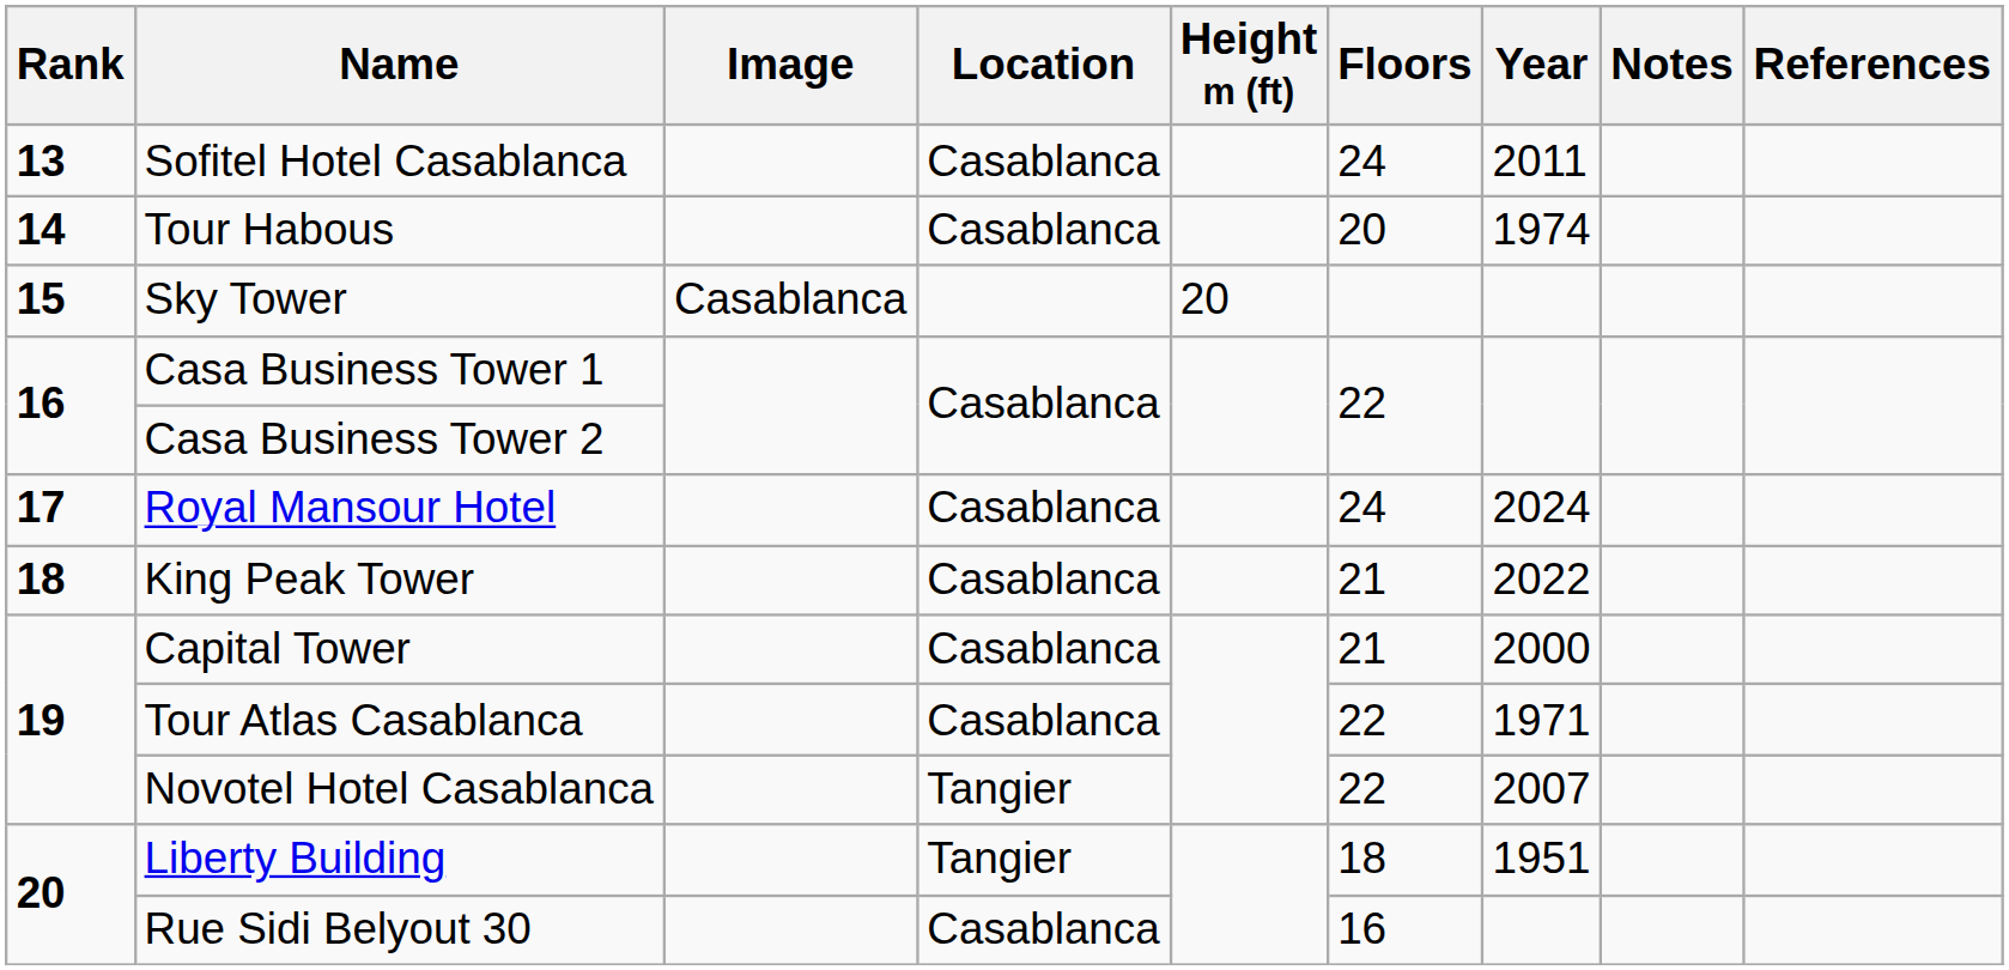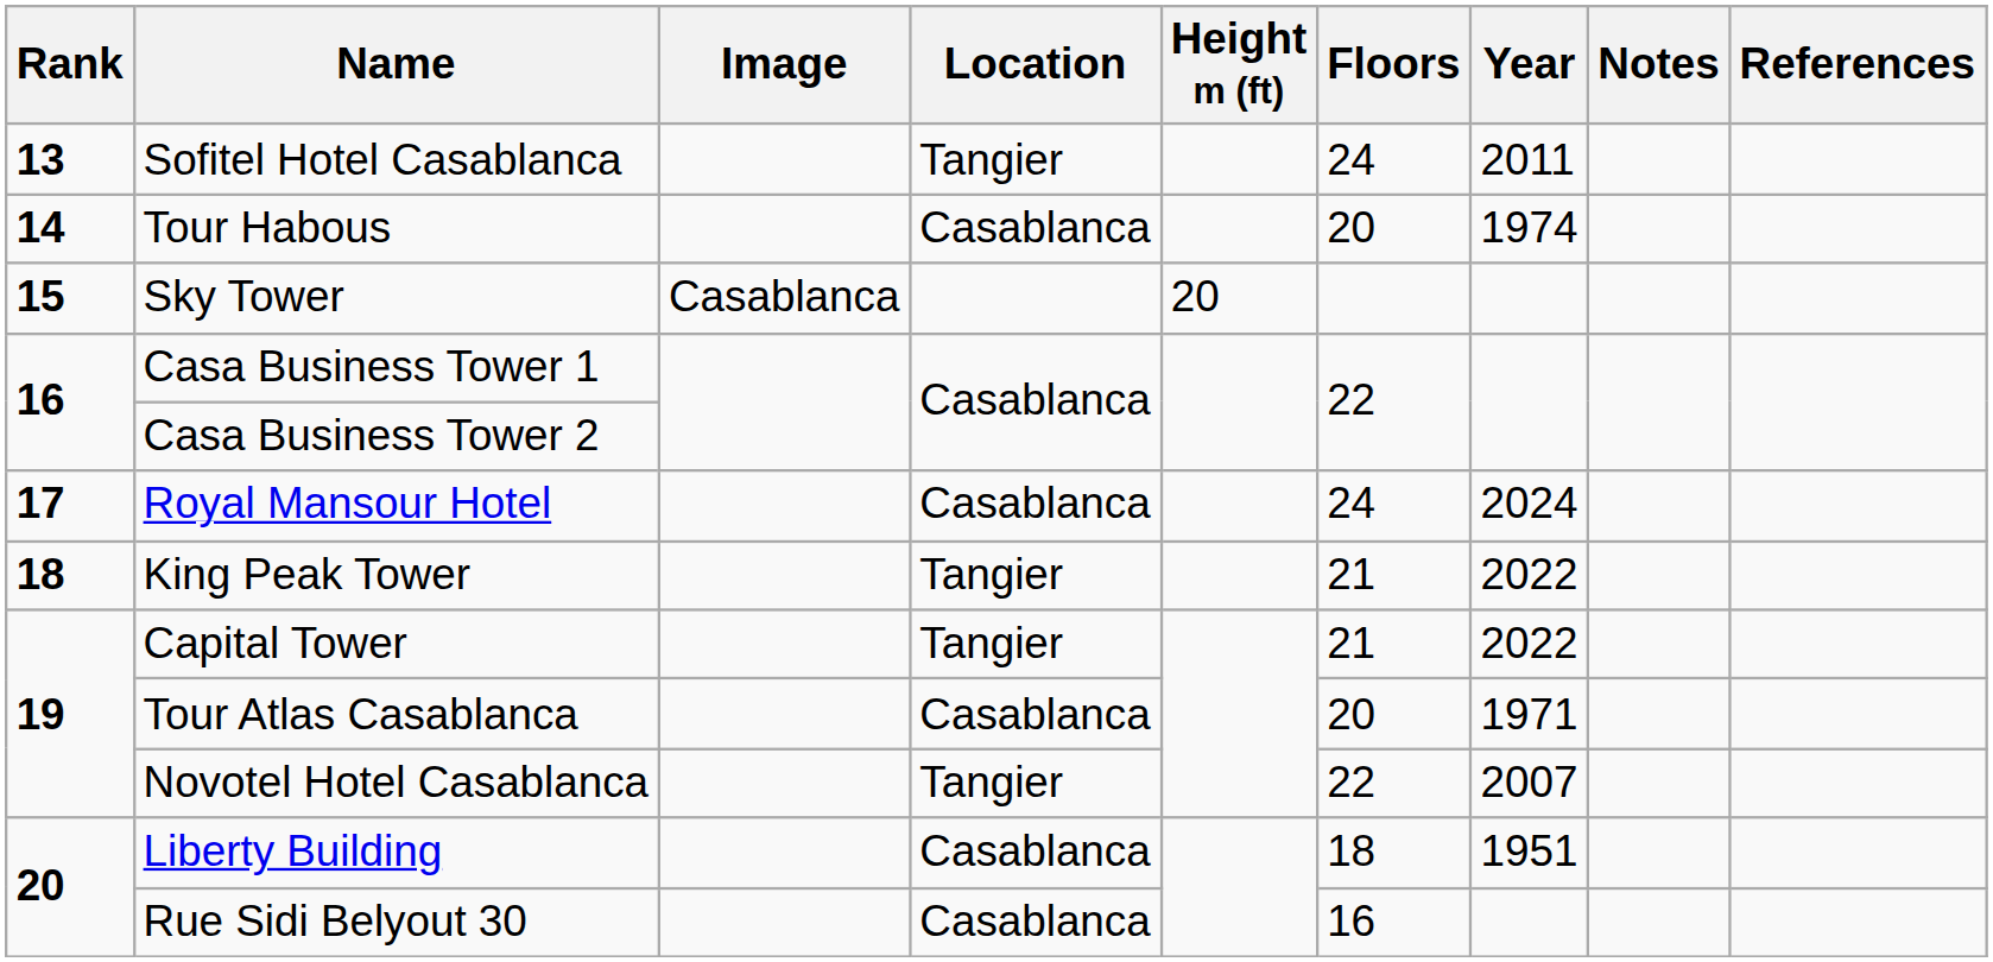Sofitel Hotel Casablanca | Location: Casablanca -> Tangier
King Peak Tower | Location: Casablanca -> Tangier
Capital Tower | Location: Casablanca -> Tangier
Capital Tower | Year: 2000 -> 2022
Tour Atlas Casablanca | Floors: 22 -> 20
Liberty Building | Location: Tangier -> Casablanca
